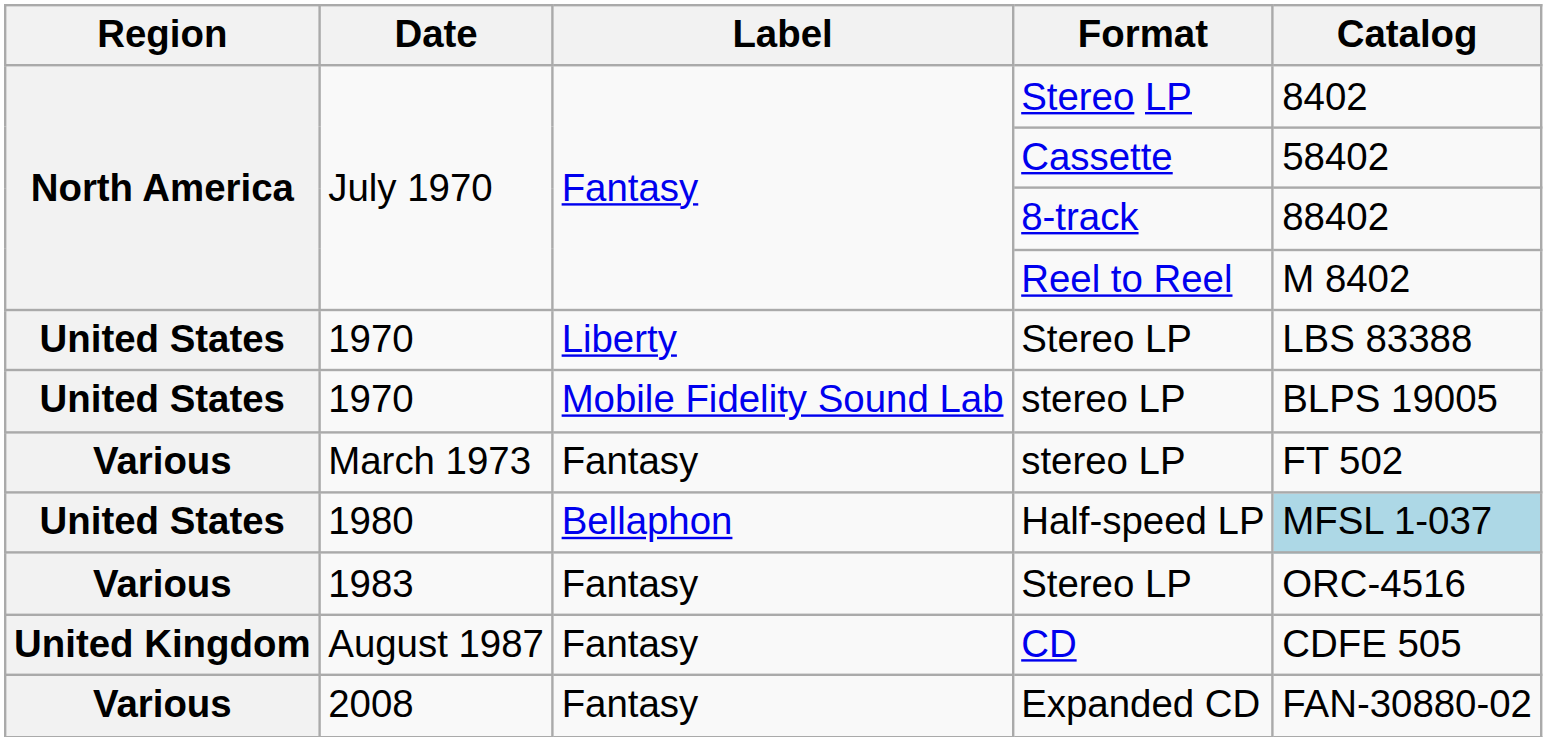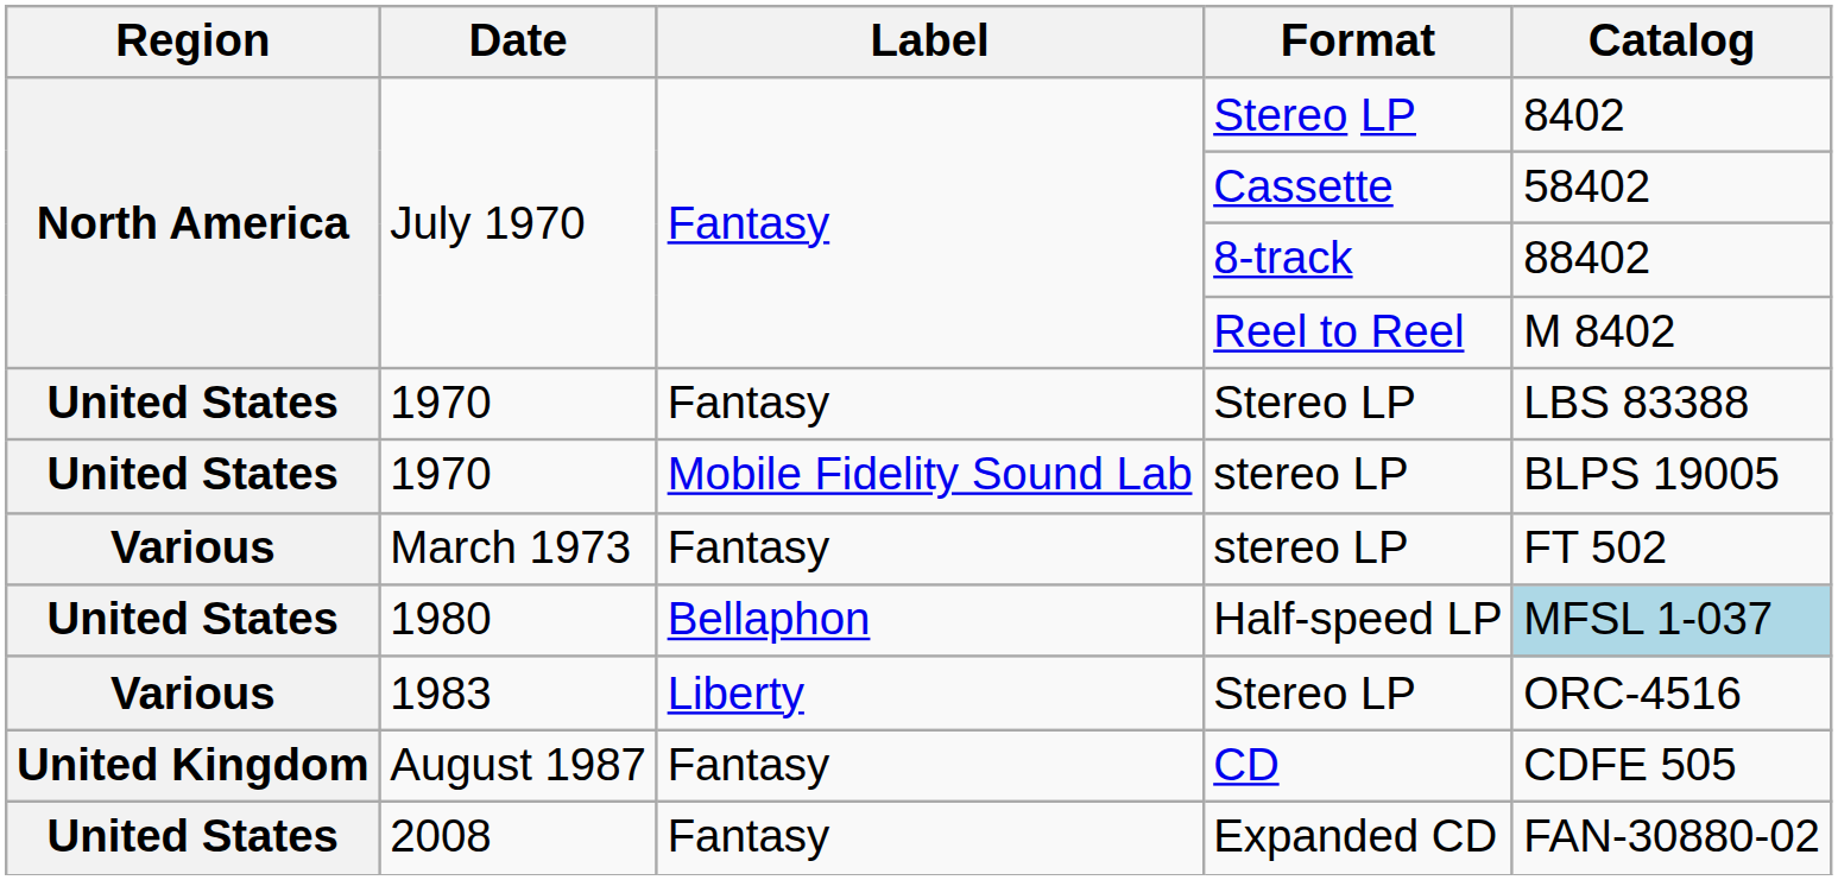1970 / Stereo LP | Label: Liberty -> Fantasy
1983 / Stereo LP | Label: Fantasy -> Liberty
Expanded CD | Region: Various -> United States
